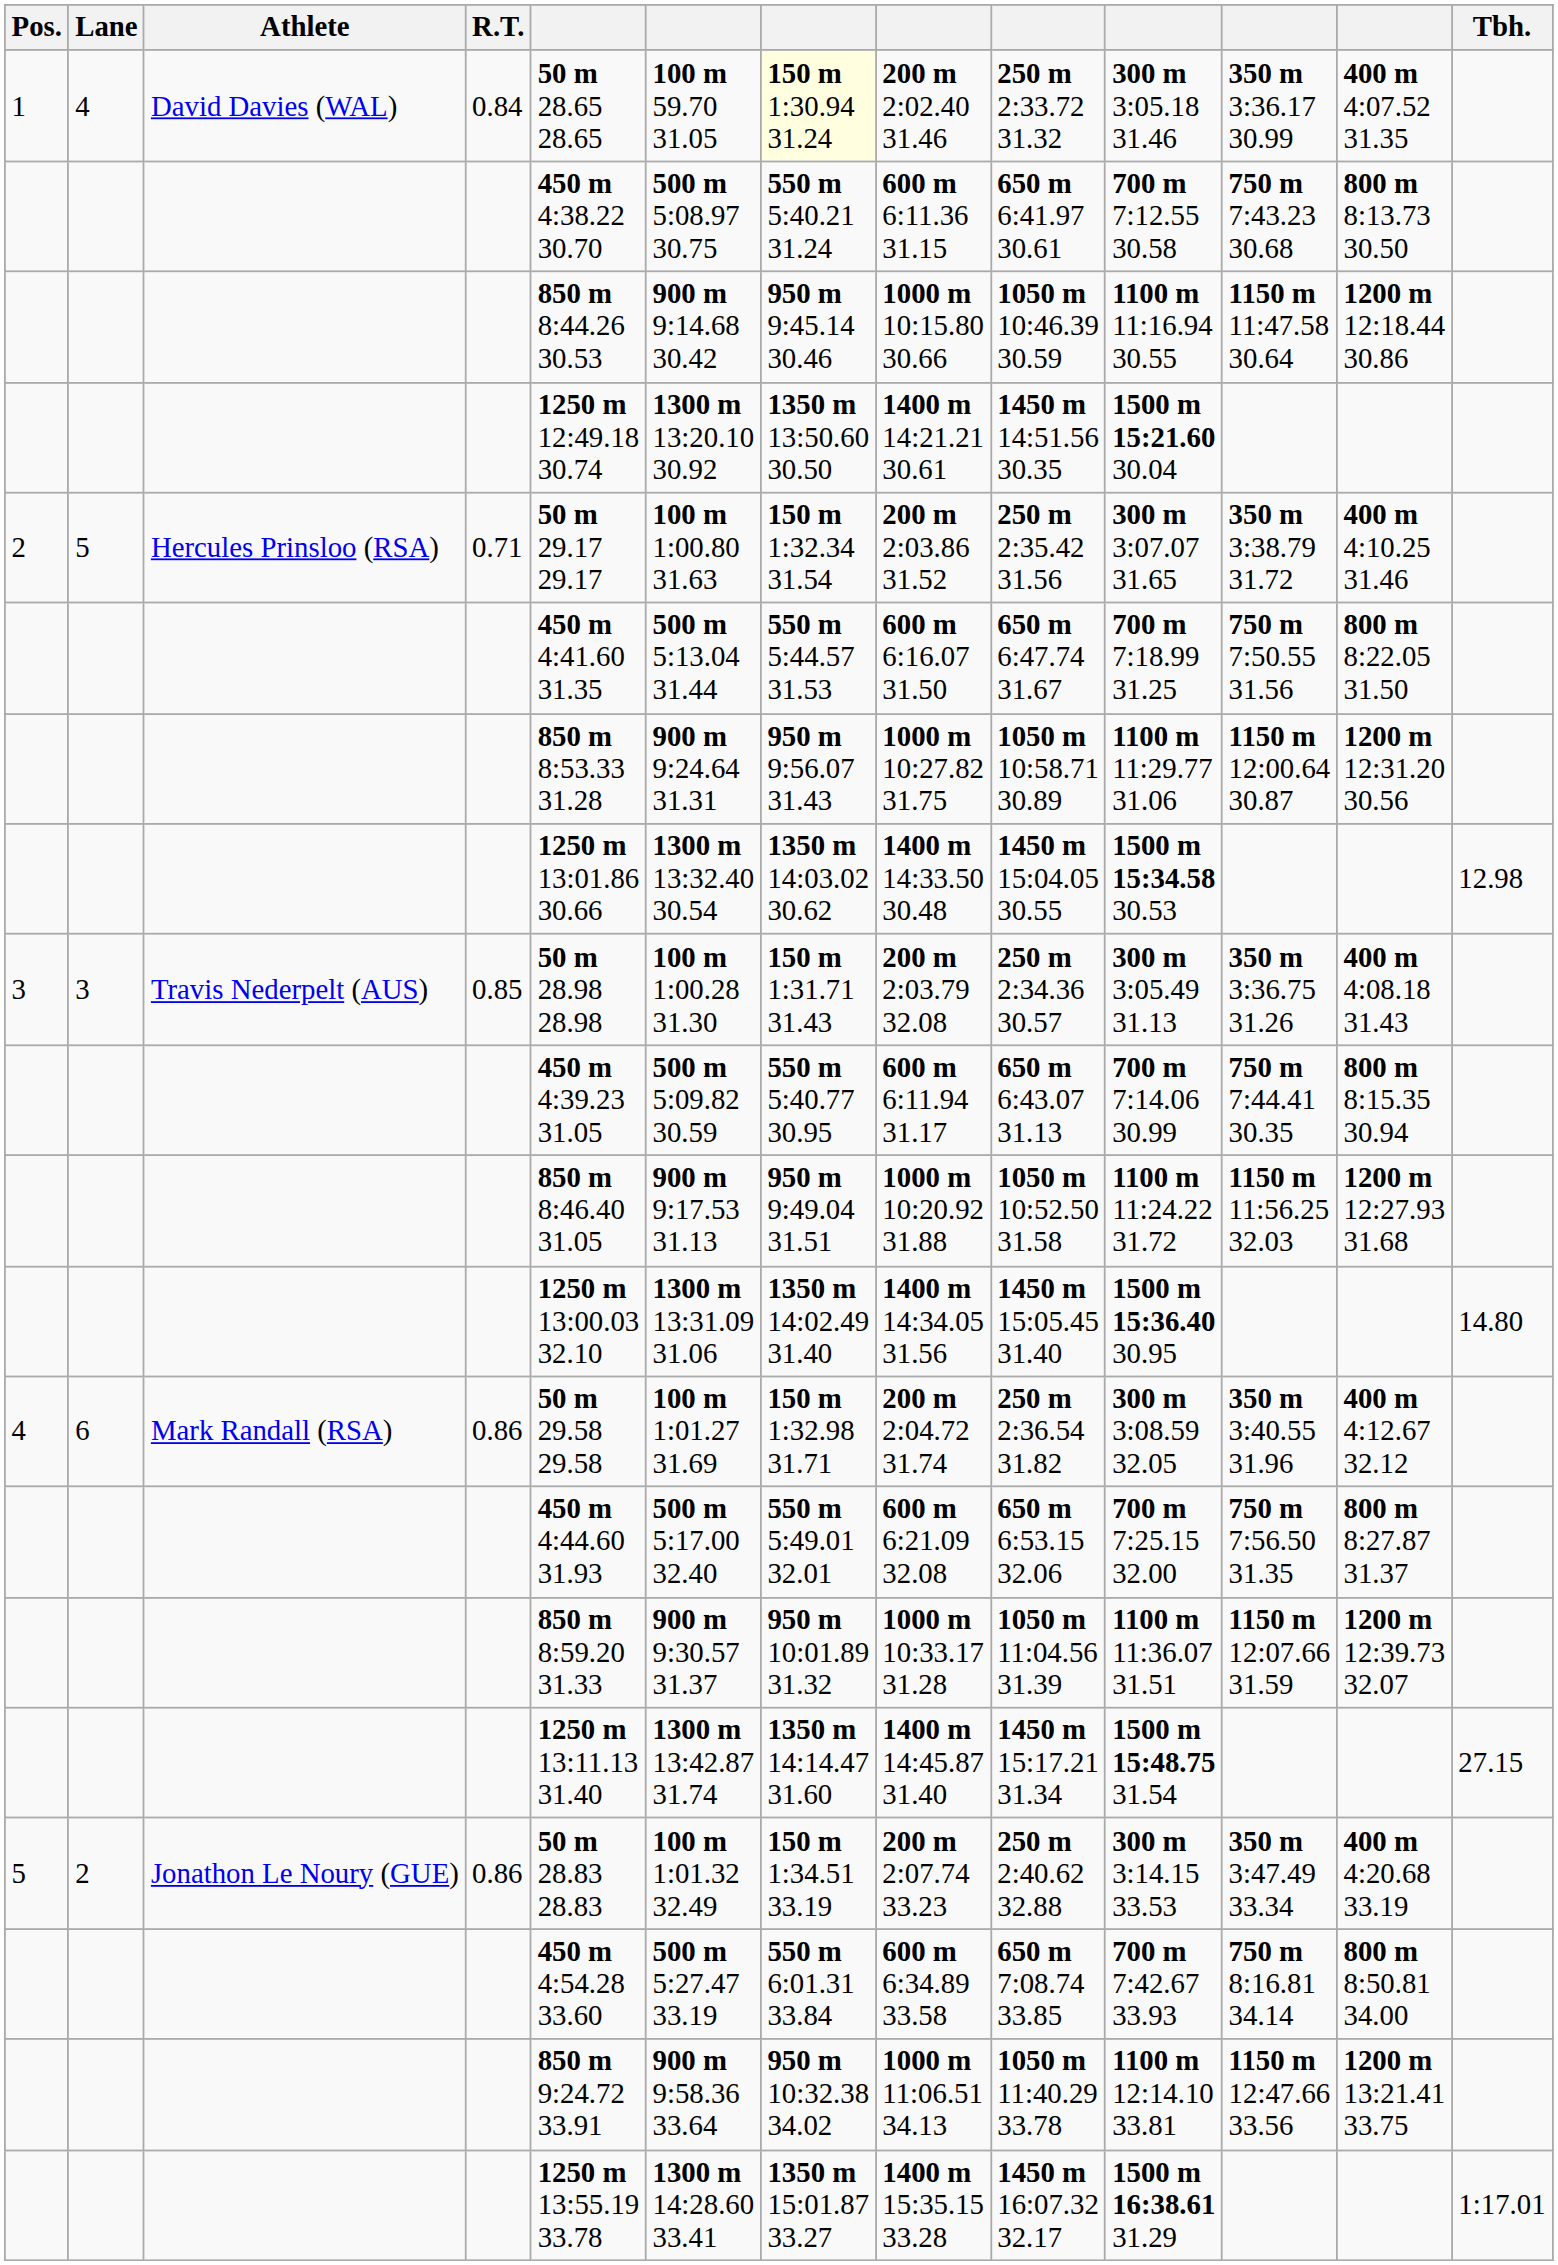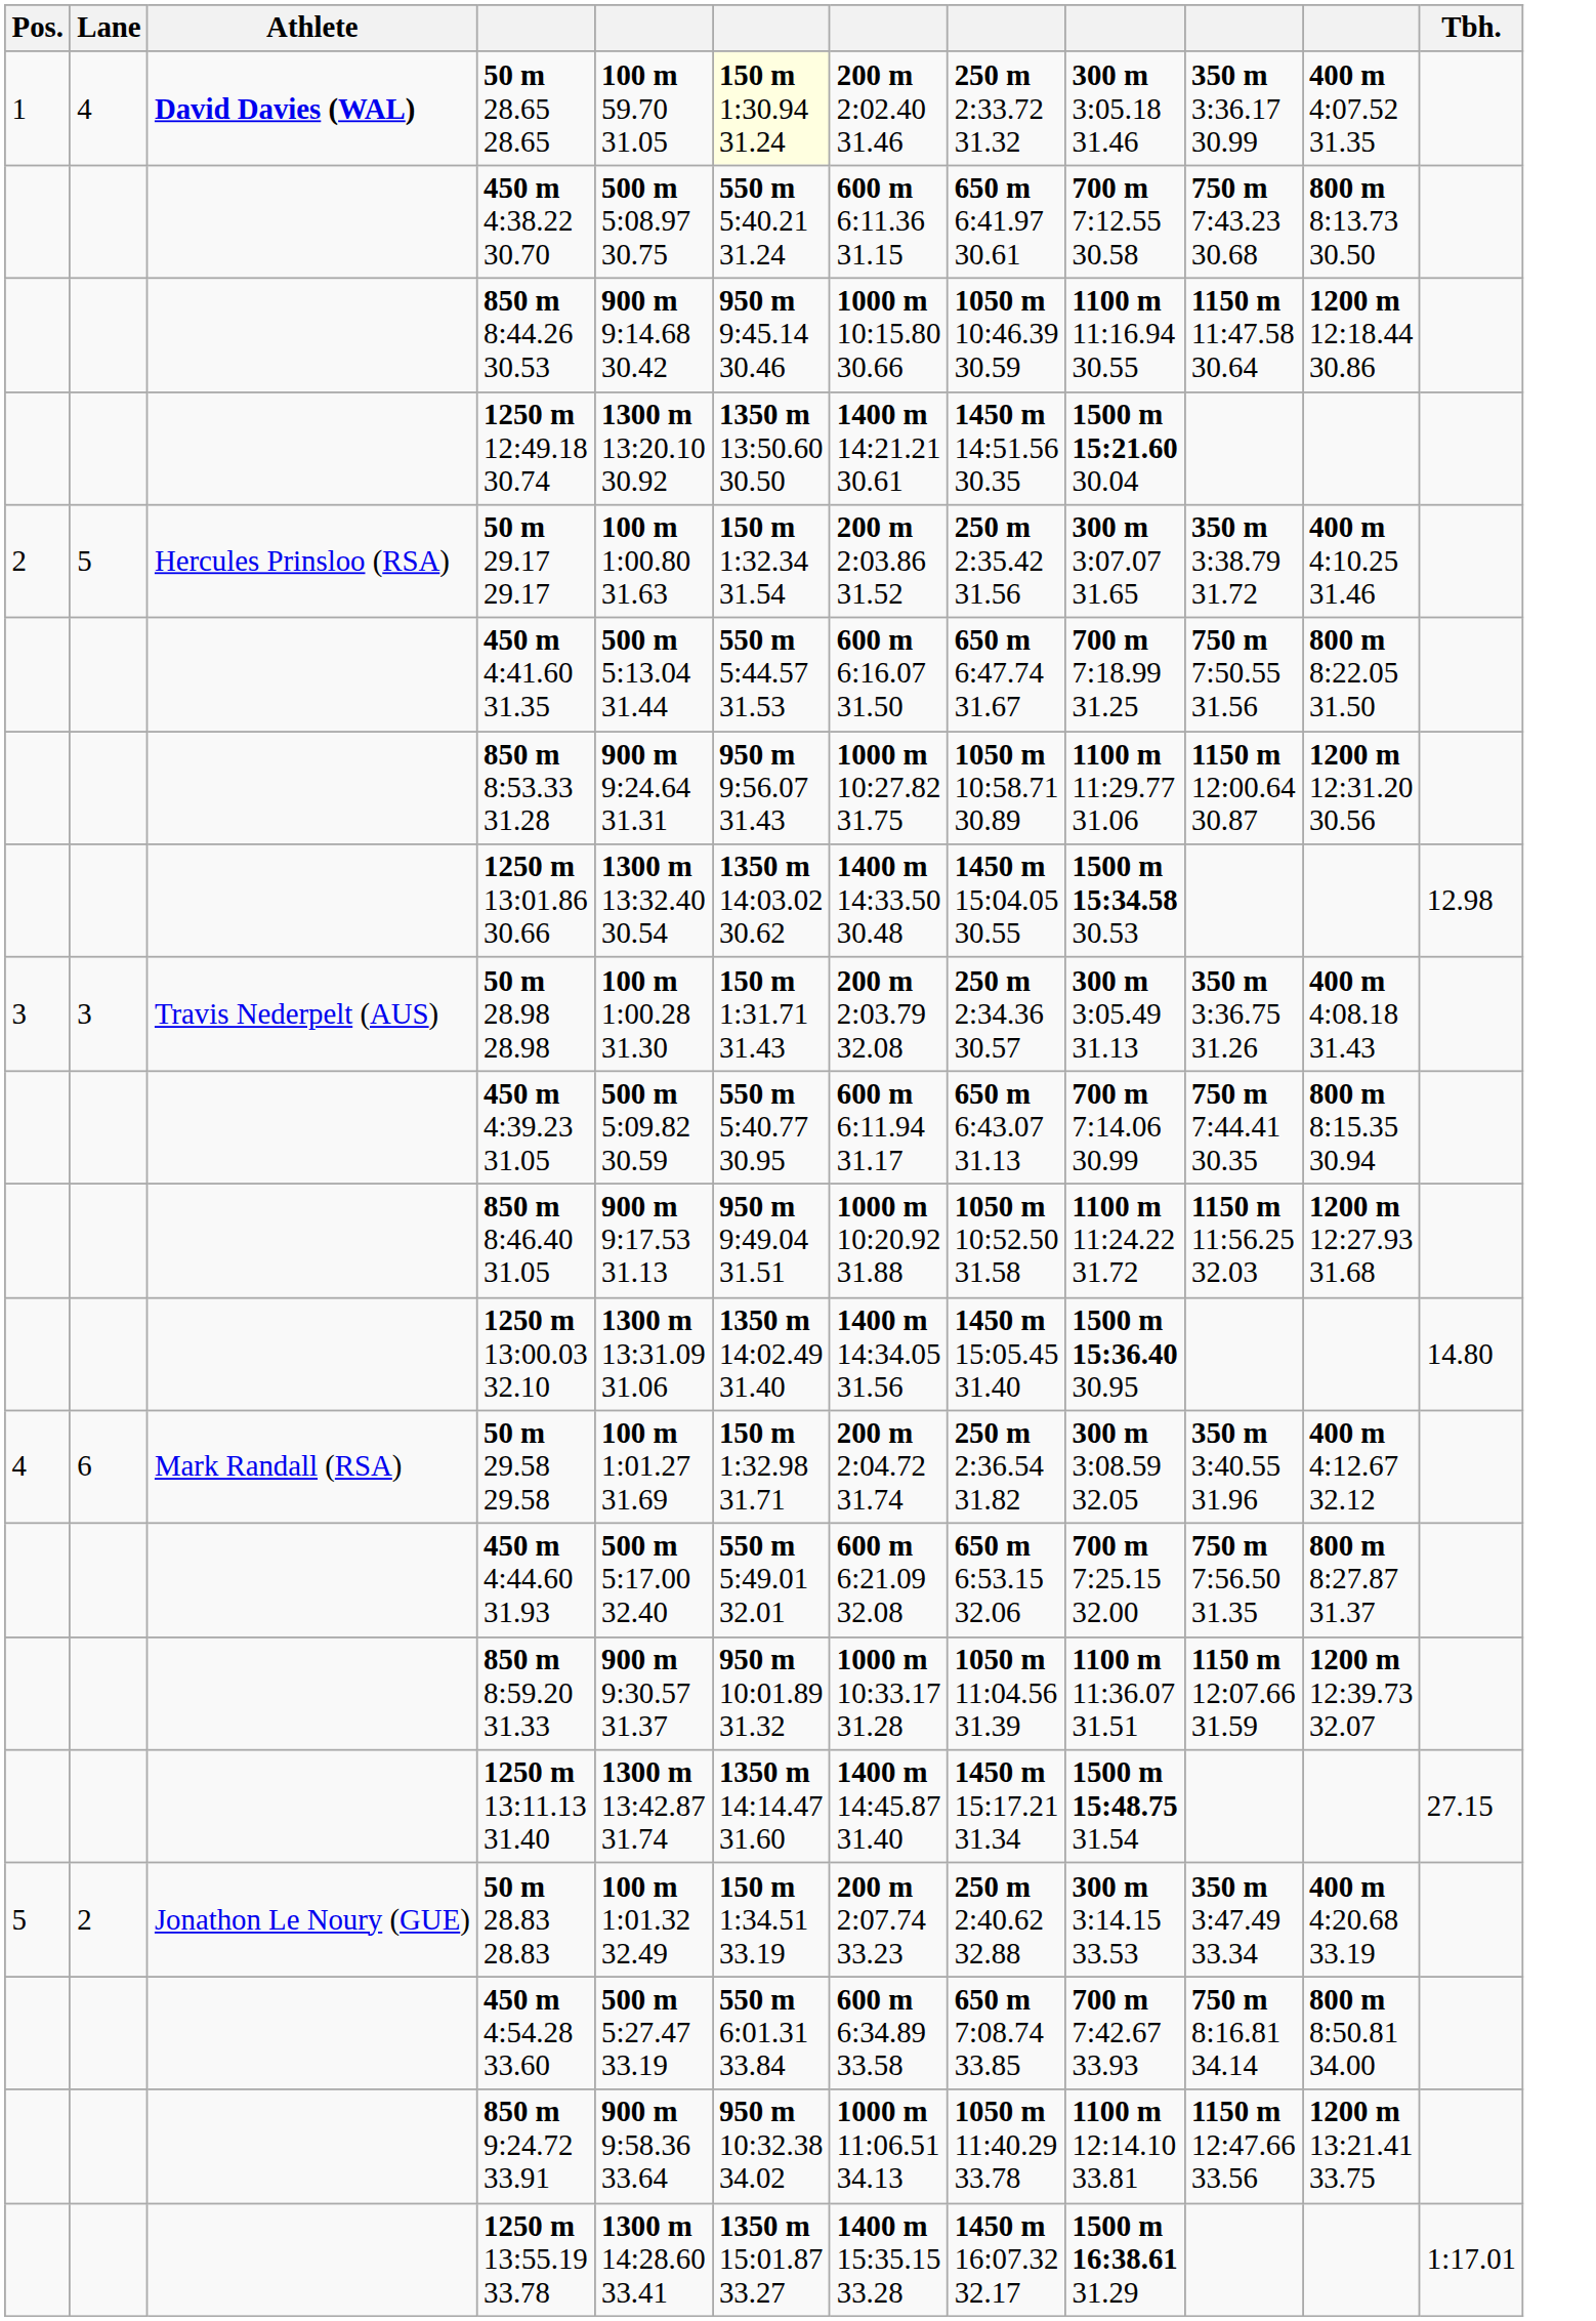- column: R.T. | 0.84 | 0.71 | 0.85 | 0.86 | 0.86
1 | Athlete: normal -> bold
